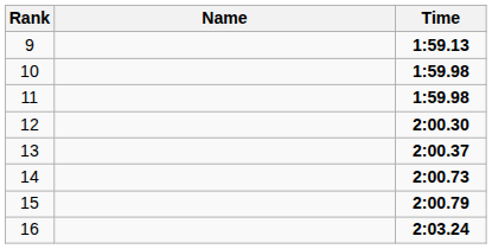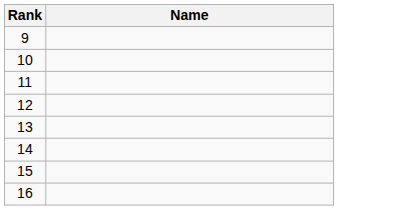- column: Time | 1:59.13 | 1:59.98 | 1:59.98 | 2:00.30 | 2:00.37 | 2:00.73 | 2:00.79 | 2:03.24
